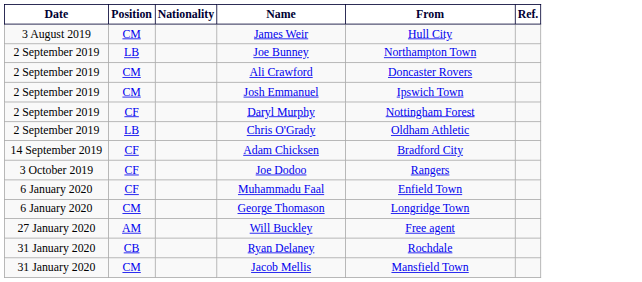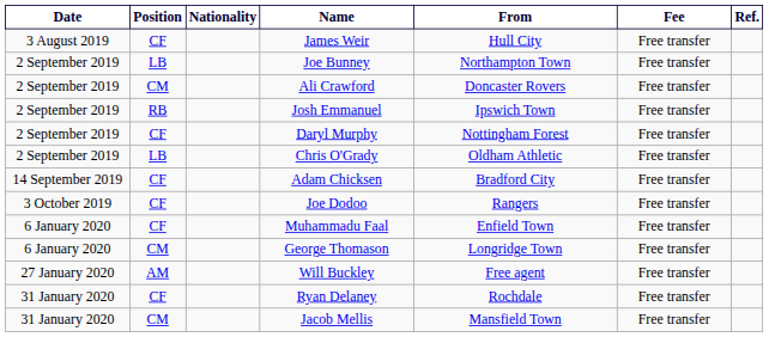+ column: Fee | Free transfer | Free transfer | Free transfer | Free transfer | Free transfer | Free transfer | Free transfer | Free transfer | Free transfer | Free transfer | Free transfer | Free transfer | Free transfer
James Weir | Position: CM -> CF
Josh Emmanuel | Position: CM -> RB
Ryan Delaney | Position: CB -> CF
